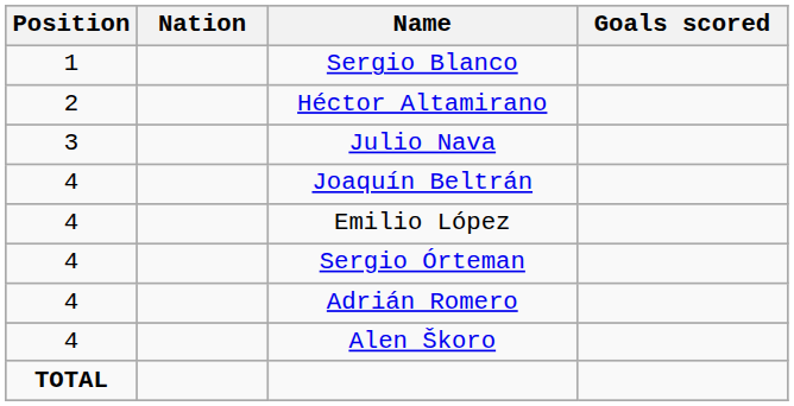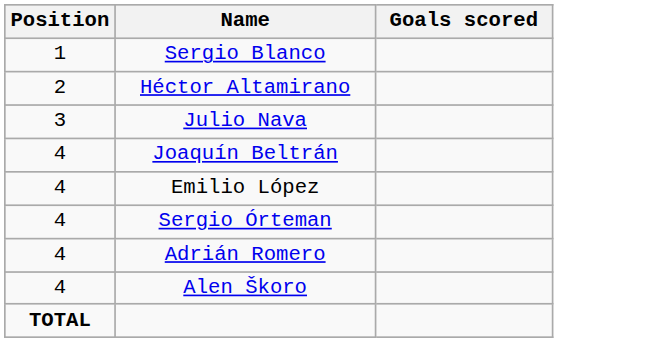- column: Nation
